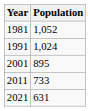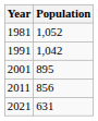1991 | Population: 1,024 -> 1,042
2011 | Population: 733 -> 856
